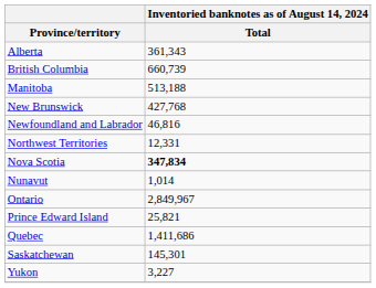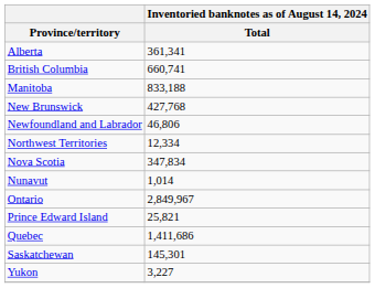Alberta | Inventoried banknotes as of August 14, 2024 / Total: 361,343 -> 361,341
British Columbia | Inventoried banknotes as of August 14, 2024 / Total: 660,739 -> 660,741
Manitoba | Inventoried banknotes as of August 14, 2024 / Total: 513,188 -> 833,188
Newfoundland and Labrador | Inventoried banknotes as of August 14, 2024 / Total: 46,816 -> 46,806
Northwest Territories | Inventoried banknotes as of August 14, 2024 / Total: 12,331 -> 12,334
Nova Scotia | Inventoried banknotes as of August 14, 2024 / Total: bold -> normal
